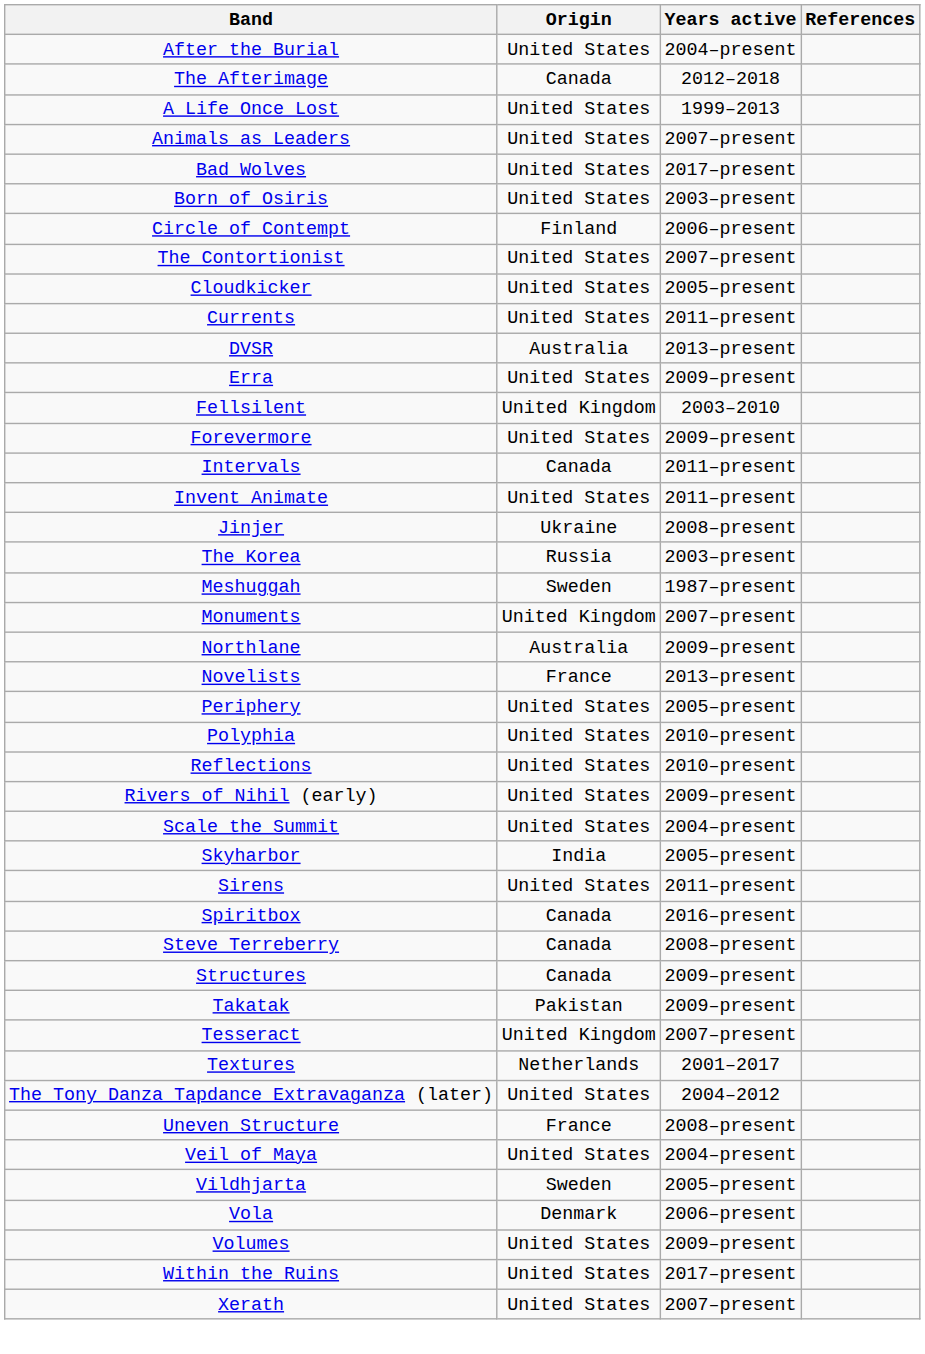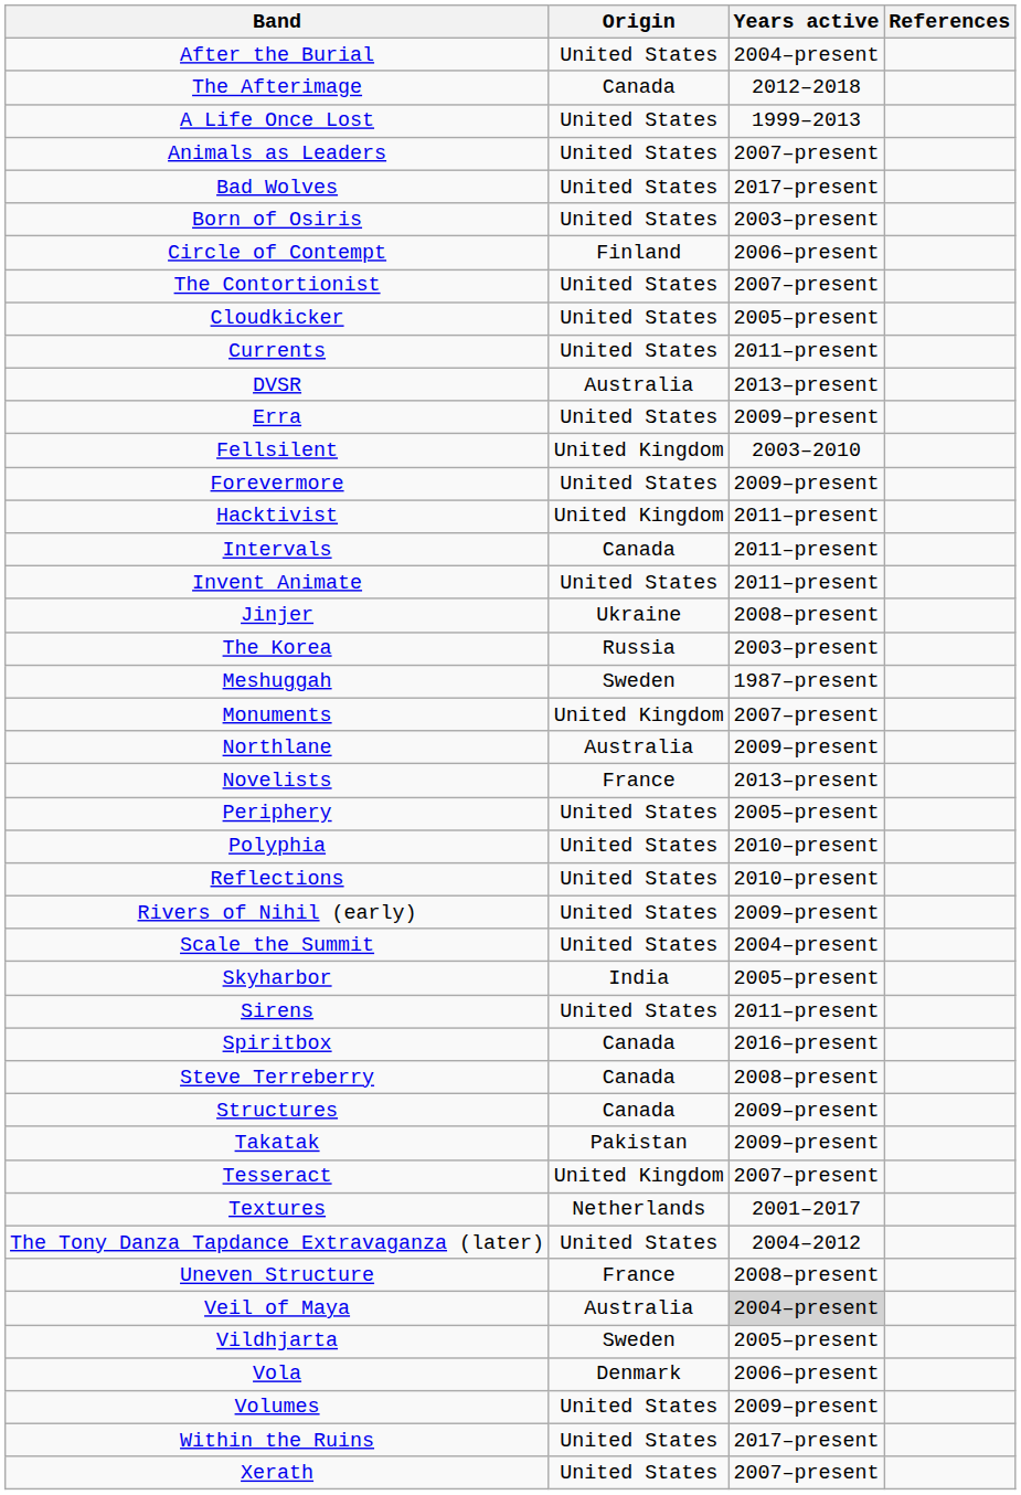+ row: Hacktivist | United Kingdom | 2011–present
Veil of Maya | Origin: United States -> Australia
Veil of Maya | Years active: no background -> lightgrey background
